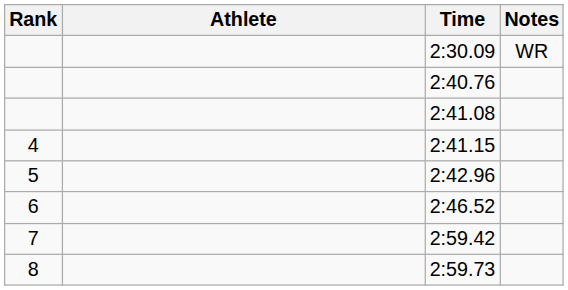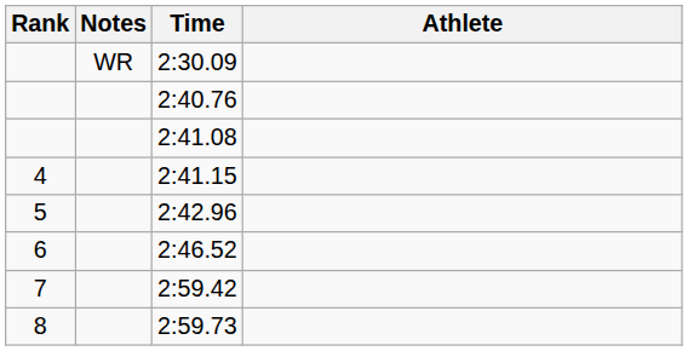columns swapped: Athlete <-> Notes
